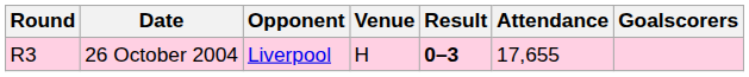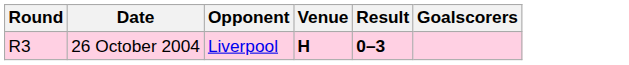- column: Attendance | 17,655
26 October 2004 | Venue: normal -> bold
